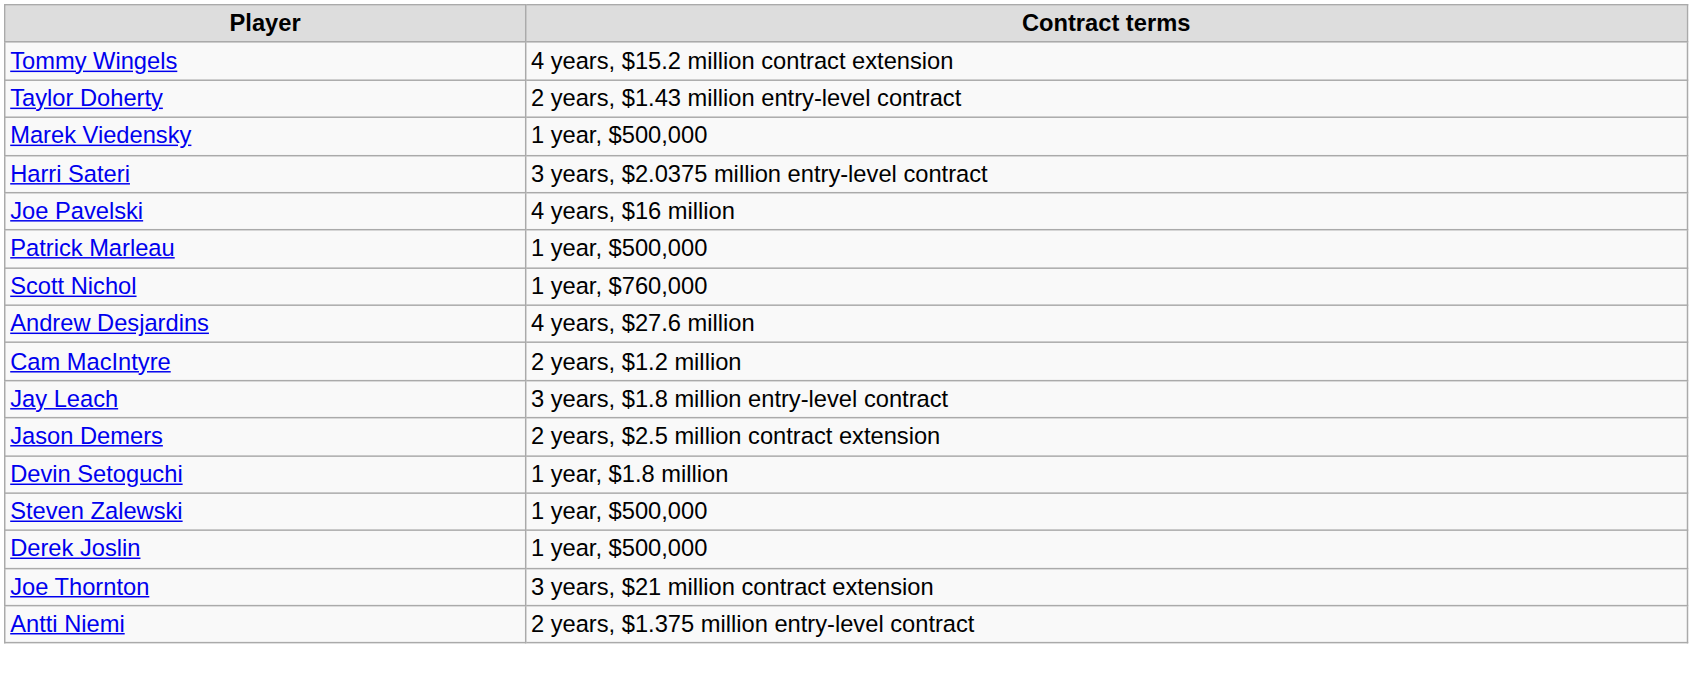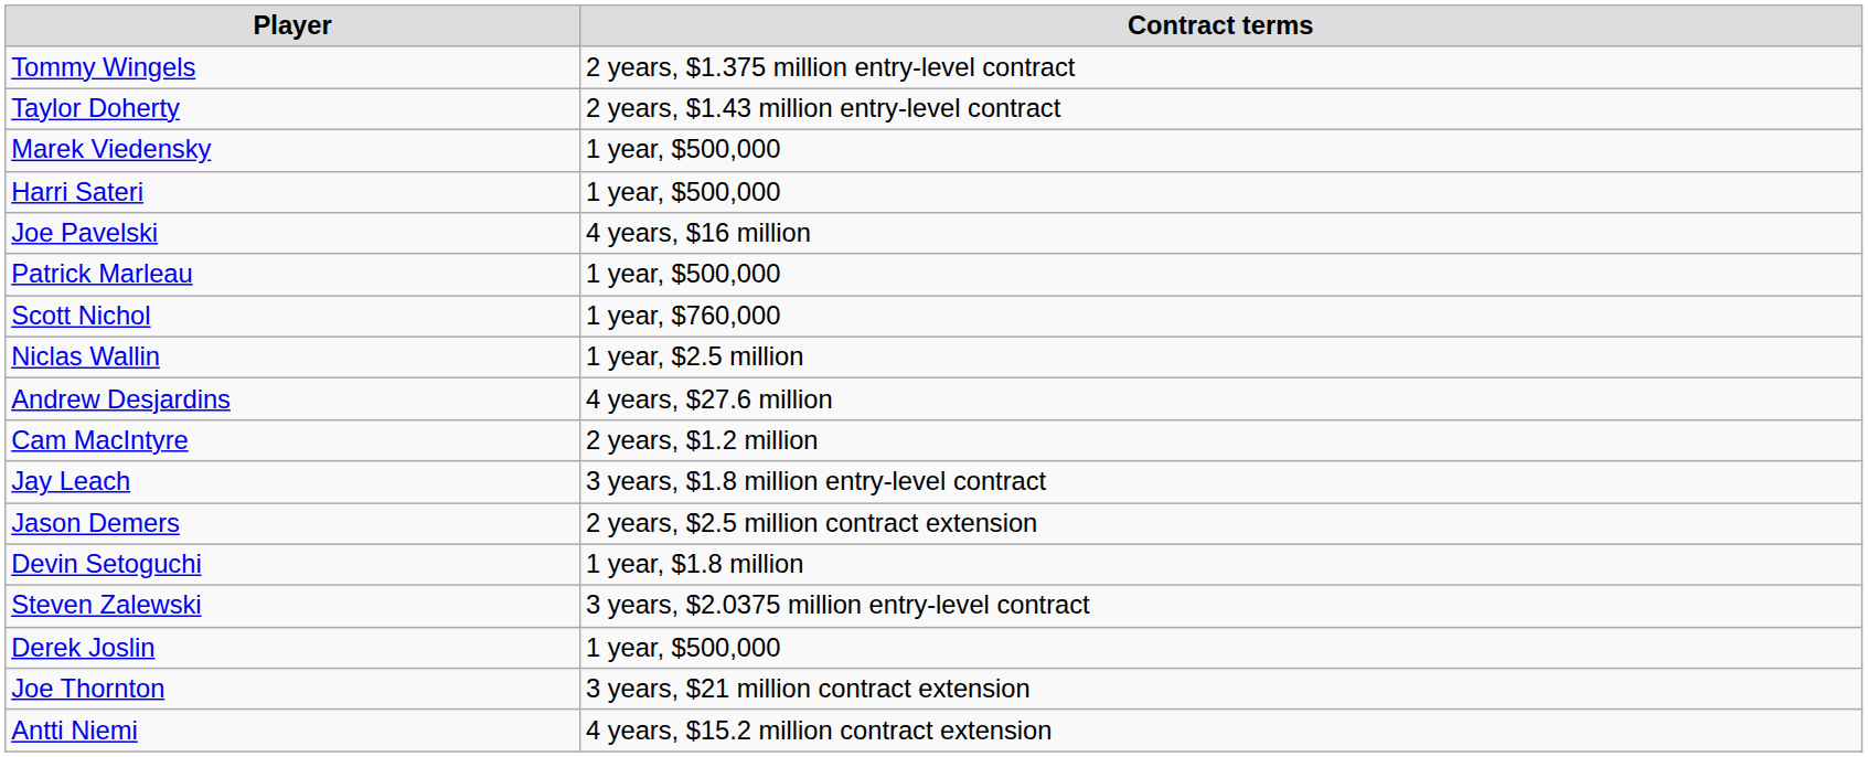Tommy Wingels | Contract terms: 4 years, $15.2 million contract extension -> 2 years, $1.375 million entry-level contract
Harri Sateri | Contract terms: 3 years, $2.0375 million entry-level contract -> 1 year, $500,000
+ row: Niclas Wallin | 1 year, $2.5 million
Steven Zalewski | Contract terms: 1 year, $500,000 -> 3 years, $2.0375 million entry-level contract
Antti Niemi | Contract terms: 2 years, $1.375 million entry-level contract -> 4 years, $15.2 million contract extension
